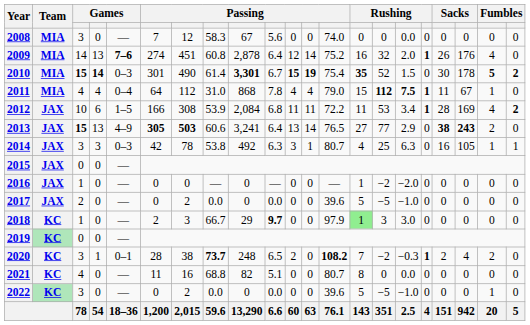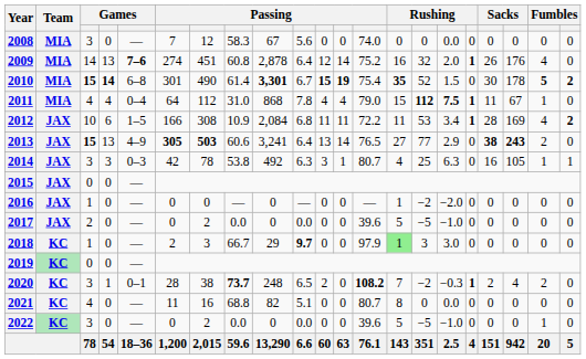2010 | column 5: 0–3 -> 6–8
2012 | column 8: 53.9 -> 10.9
